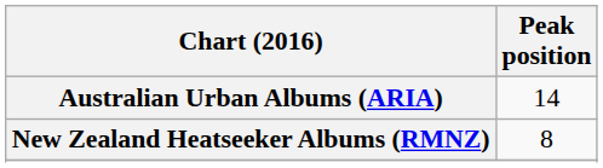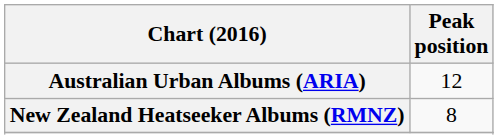Australian Urban Albums (ARIA) | Peak position: 14 -> 12
